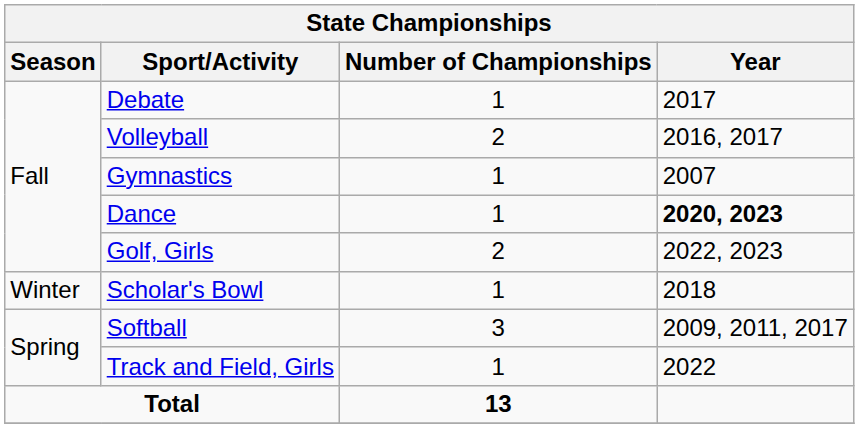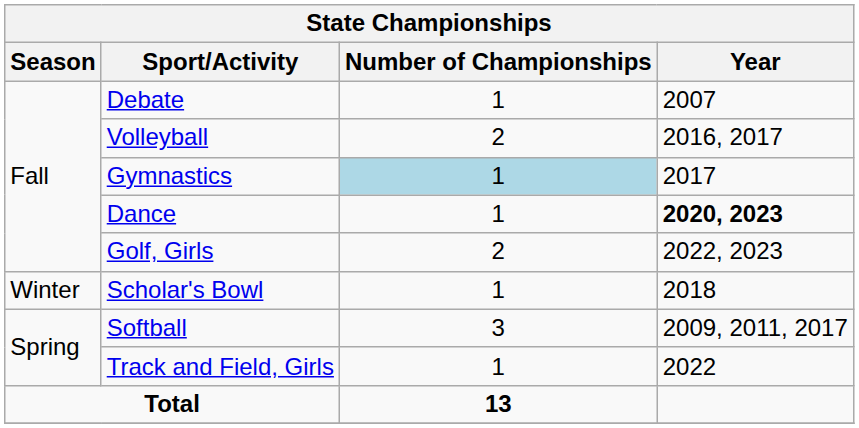Debate | Year: 2017 -> 2007
Gymnastics | Number of Championships: no background -> lightblue background
Gymnastics | Year: 2007 -> 2017
